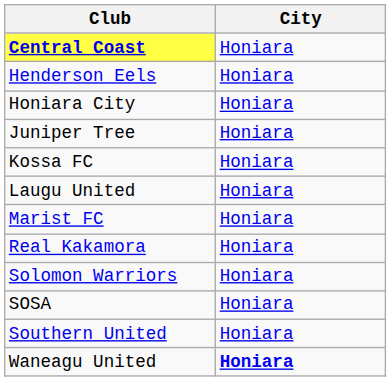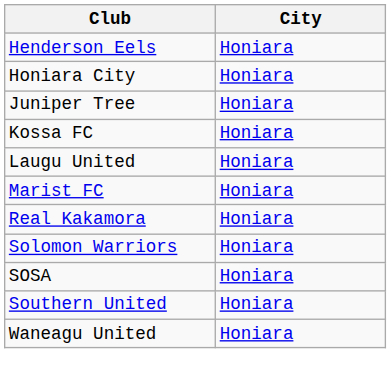- row: Central Coast | Honiara
Waneagu United | City: bold -> normal
